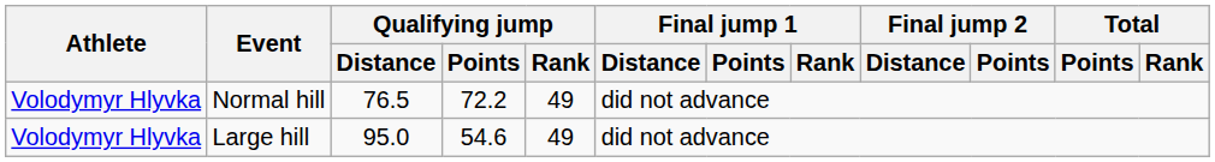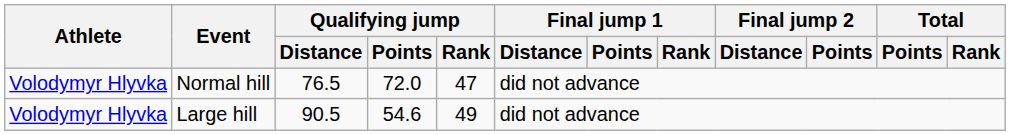Normal hill | Qualifying jump / Points: 72.2 -> 72.0
Normal hill | Qualifying jump / Rank: 49 -> 47
Large hill | Qualifying jump / Distance: 95.0 -> 90.5
